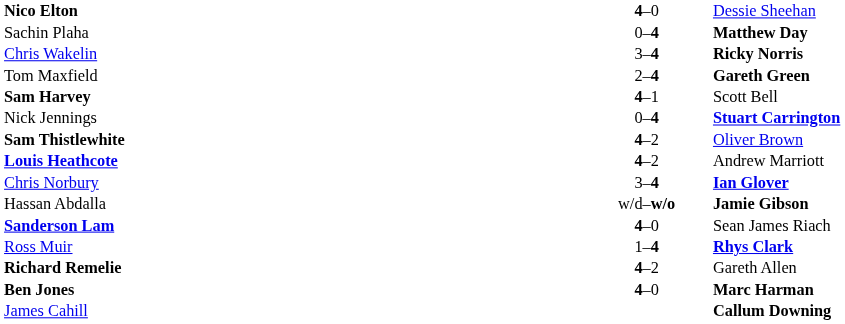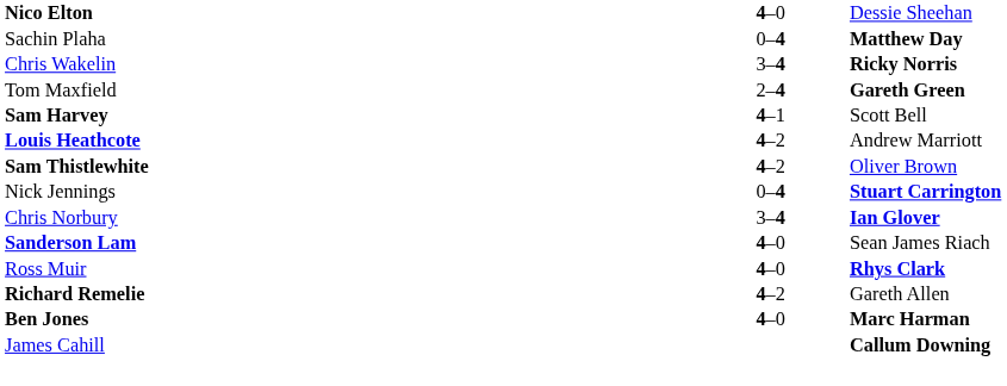rows swapped: Louis Heathcote <-> Nick Jennings
- row: Hassan Abdalla | w/d–w/o | Jamie Gibson
Ross Muir | column 2: 1–4 -> 4–0
